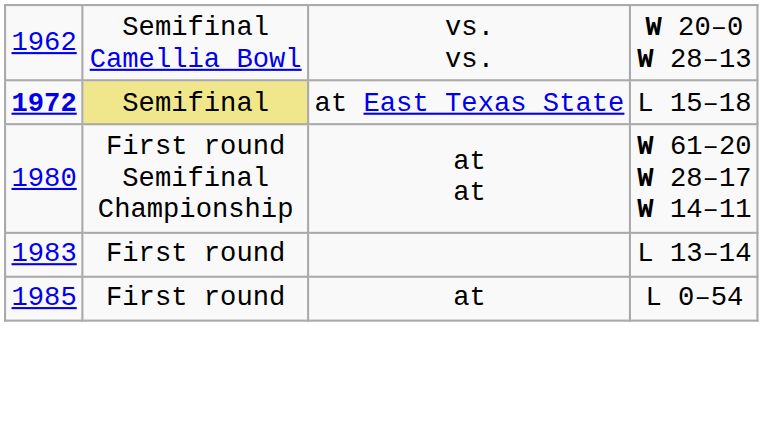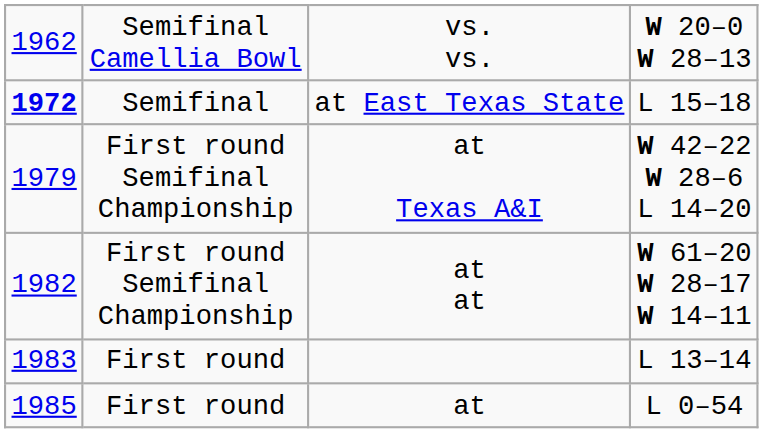at East Texas State | column 2: khaki background -> no background
+ row: 1979 | First round Semifinal Championship | at Texas A&I | W 42–22 W 28–6 L 14–20
at at | column 1: 1980 -> 1982
